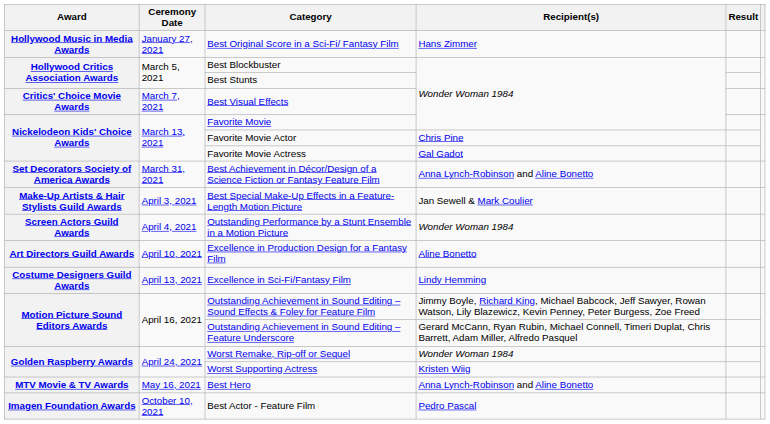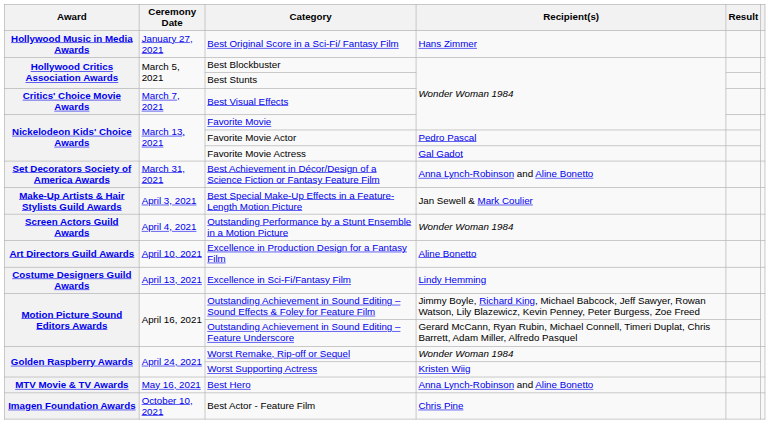Favorite Movie Actor | Recipient(s): Chris Pine -> Pedro Pascal
Best Actor - Feature Film | Recipient(s): Pedro Pascal -> Chris Pine
